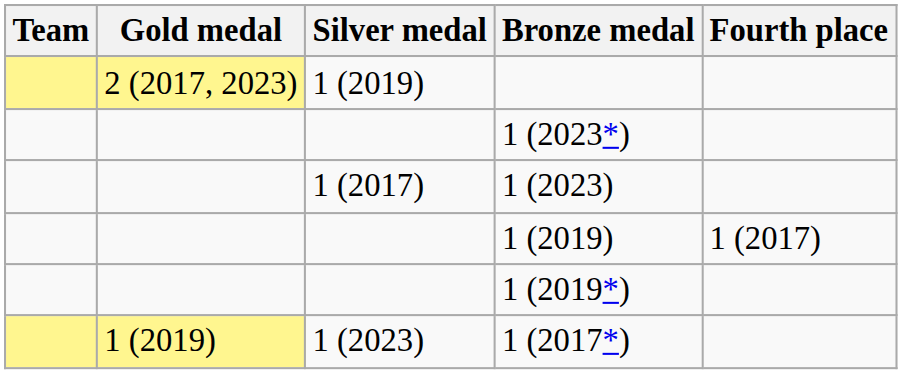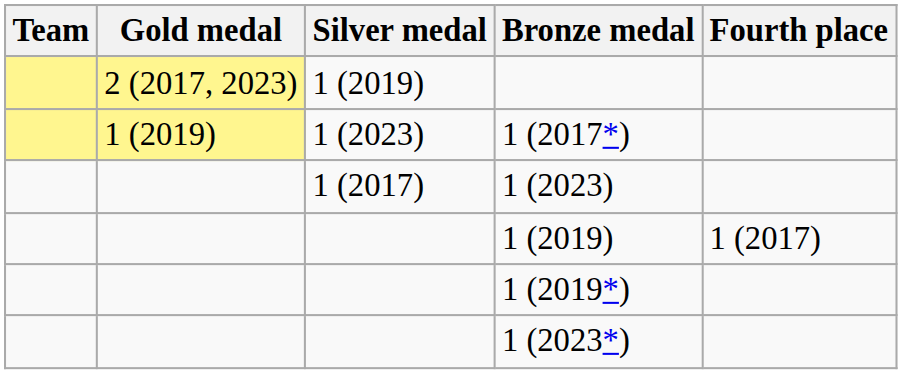rows swapped: 1 (2017*) <-> 1 (2023*)
